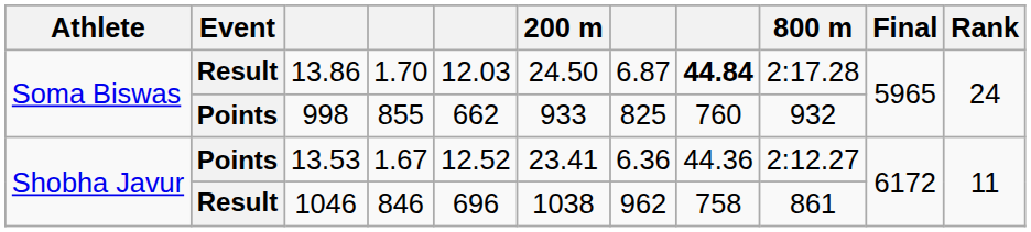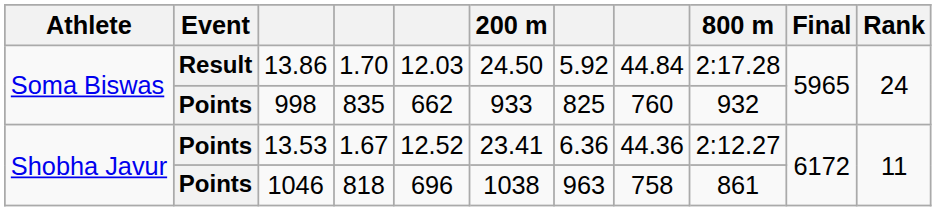13.86 | column 7: 6.87 -> 5.92
13.86 | column 8: bold -> normal
998 | column 4: 855 -> 835
1046 | Event: Result -> Points
1046 | column 4: 846 -> 818
1046 | column 7: 962 -> 963
